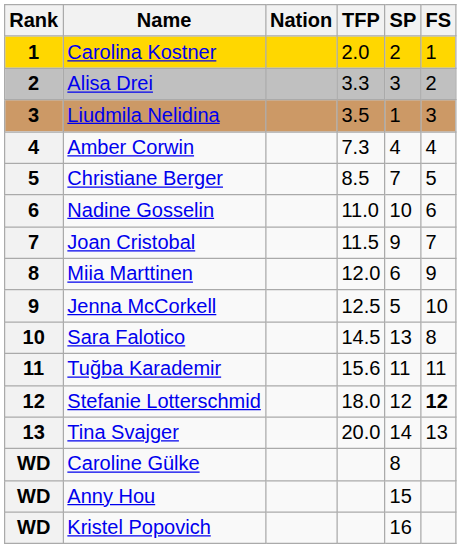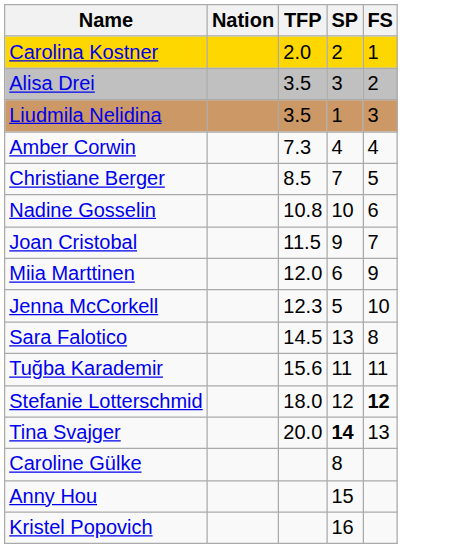- column: Rank | 1 | 2 | 3 | 4 | 5 | 6 | 7 | 8 | 9 | 10 | 11 | 12 | 13 | WD | WD | WD
Alisa Drei | TFP: 3.3 -> 3.5
Nadine Gosselin | TFP: 11.0 -> 10.8
Jenna McCorkell | TFP: 12.5 -> 12.3
Tina Svajger | SP: normal -> bold
